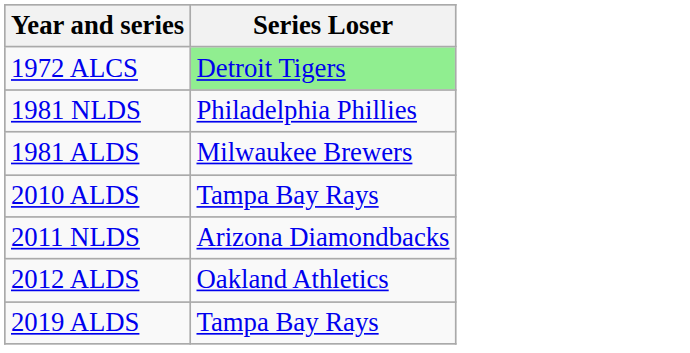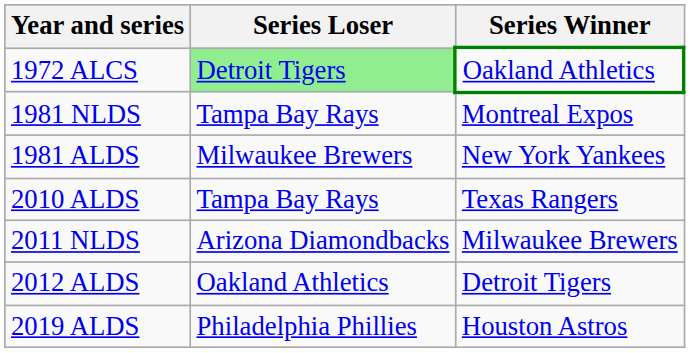+ column: Series Winner | Oakland Athletics | Montreal Expos | New York Yankees | Texas Rangers | Milwaukee Brewers | Detroit Tigers | Houston Astros
1981 NLDS | Series Loser: Philadelphia Phillies -> Tampa Bay Rays
2019 ALDS | Series Loser: Tampa Bay Rays -> Philadelphia Phillies
